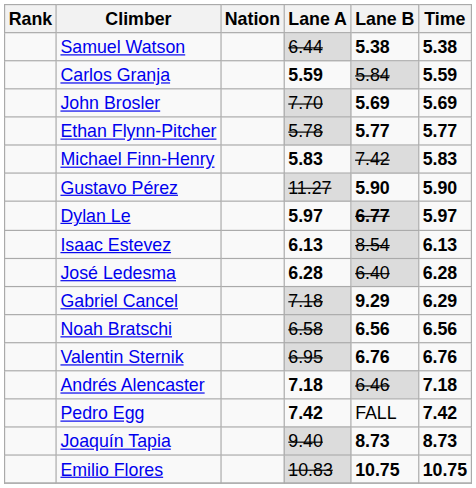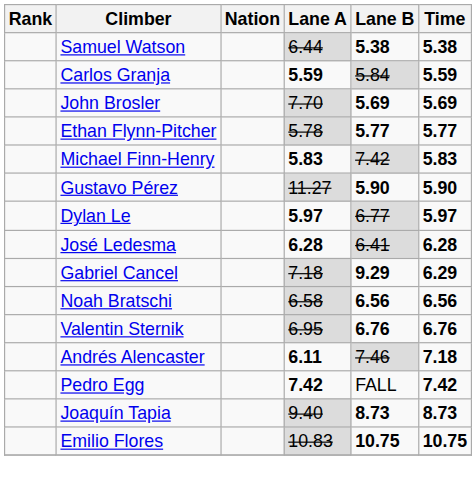Dylan Le | Lane B: bold -> normal
- row: Isaac Estevez | 6.13 | 8.54 | 6.13
José Ledesma | Lane B: 6.40 -> 6.41
Andrés Alencaster | Lane A: 7.18 -> 6.11
Andrés Alencaster | Lane B: 6.46 -> 7.46
